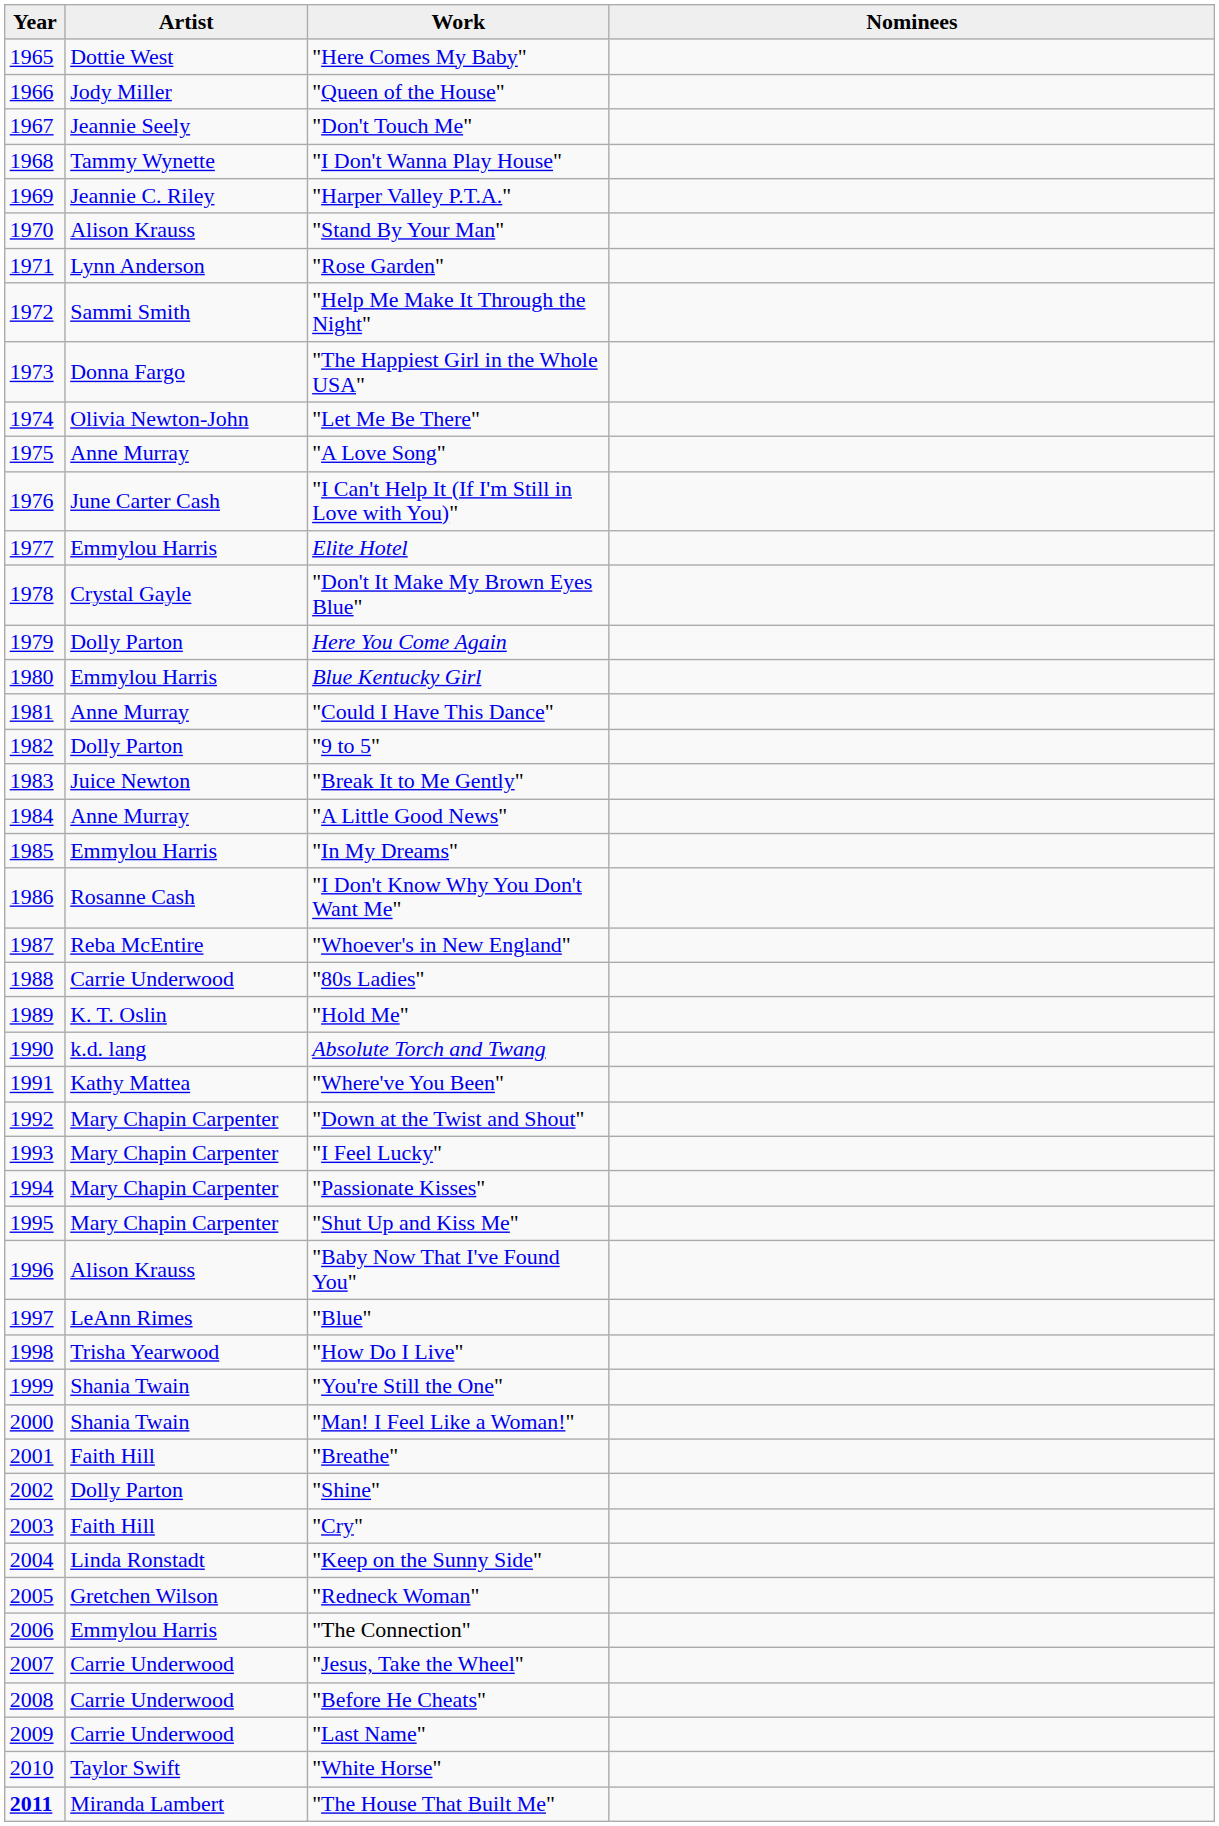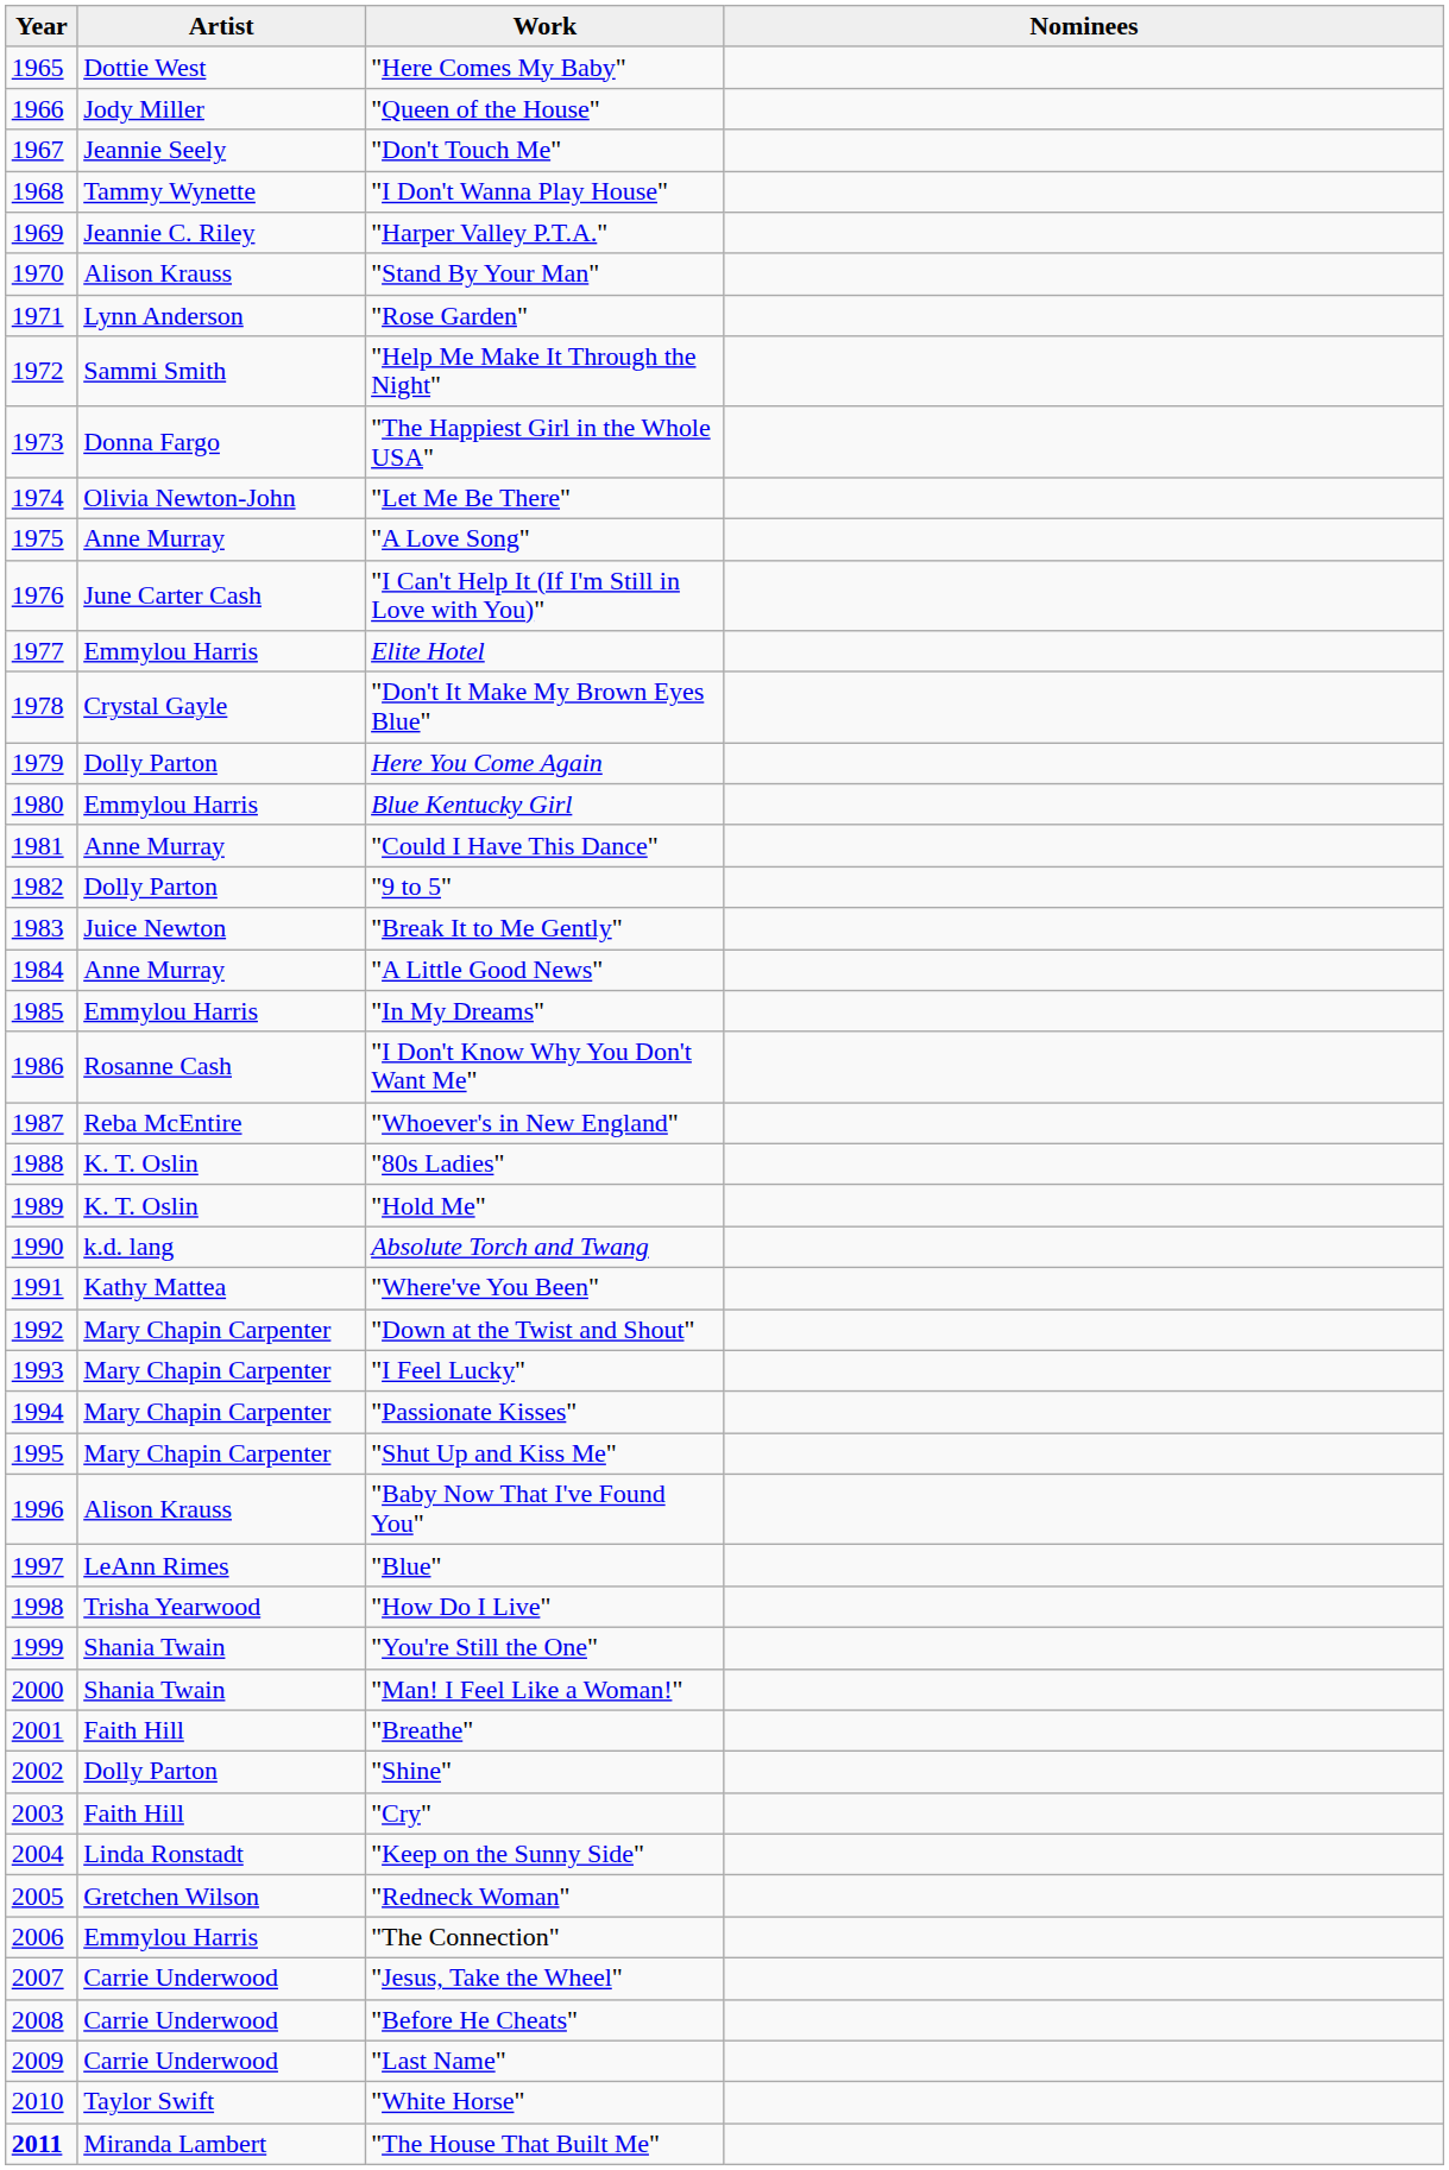"80s Ladies" | Artist: Carrie Underwood -> K. T. Oslin
